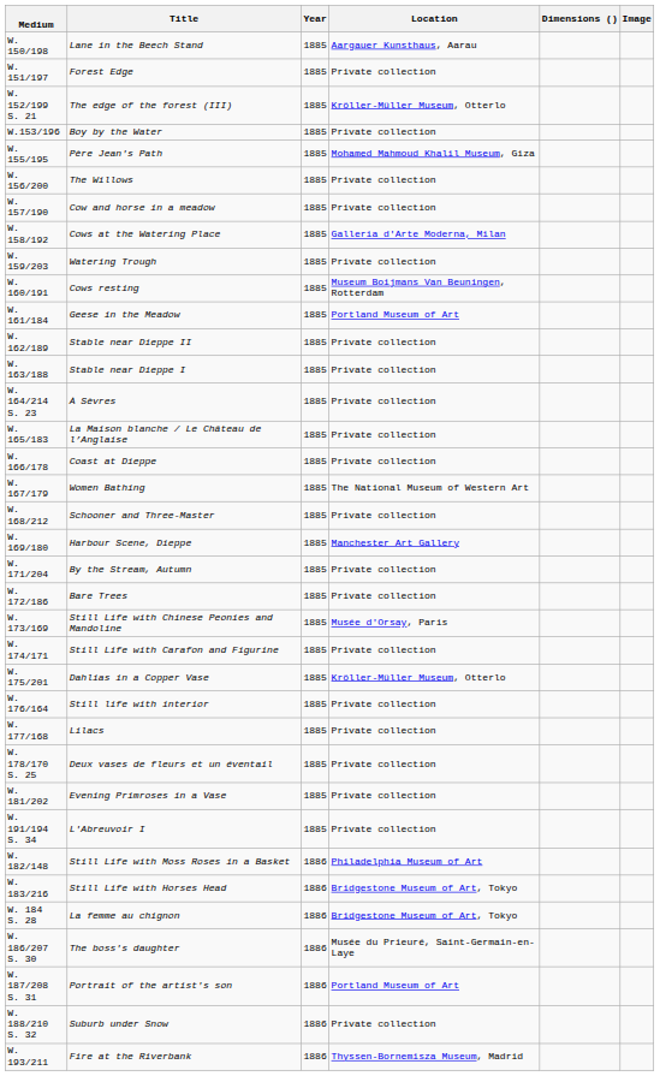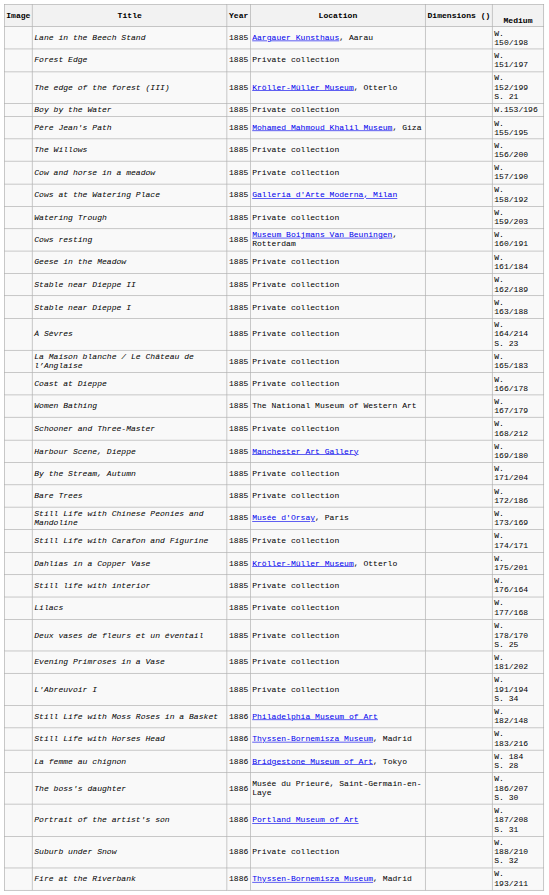columns swapped: Image <-> Medium
Geese in the Meadow | Location: Portland Museum of Art -> Private collection
Still Life with Horses Head | Location: Bridgestone Museum of Art, Tokyo -> Thyssen-Bornemisza Museum, Madrid
